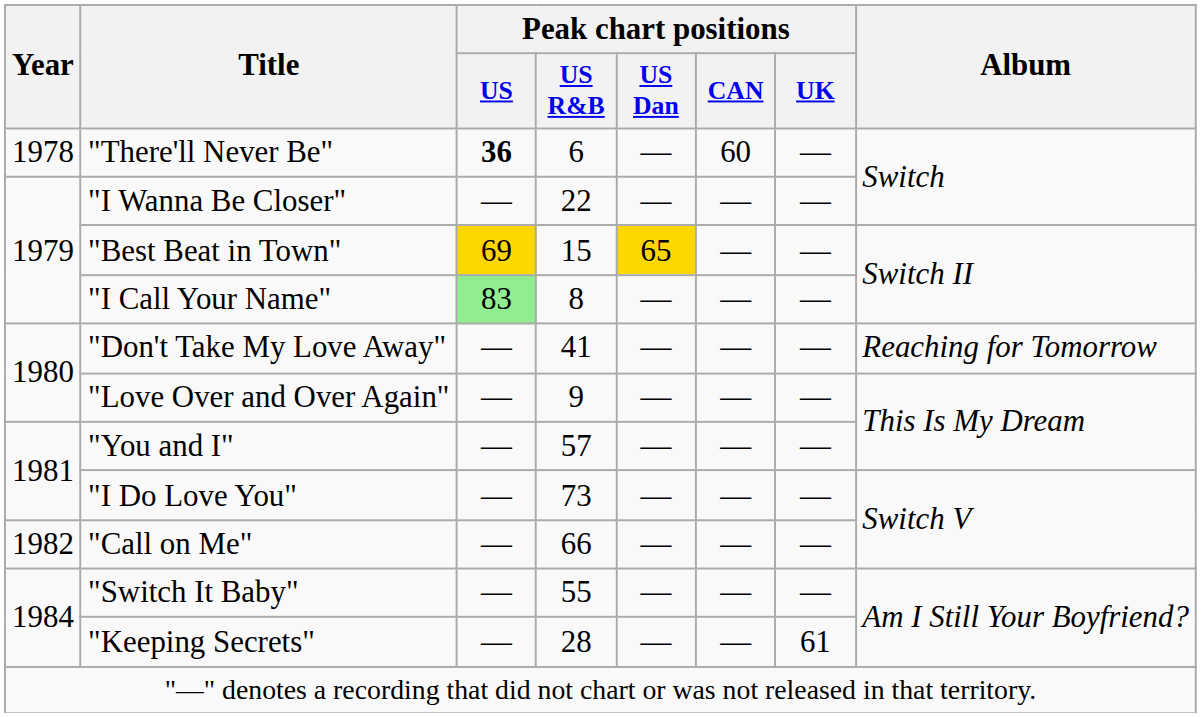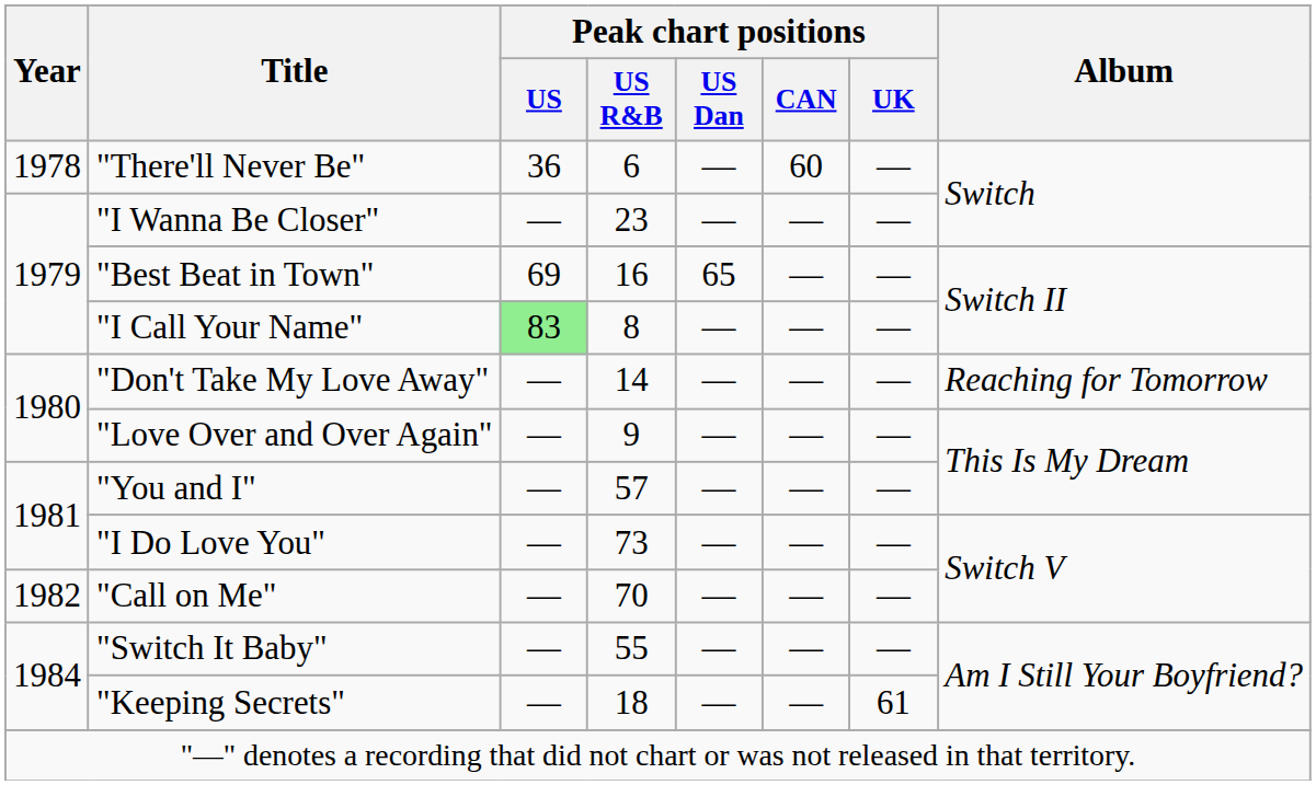"There'll Never Be" | Peak chart positions / US: bold -> normal
"I Wanna Be Closer" | Peak chart positions / US R&B: 22 -> 23
"Best Beat in Town" | Peak chart positions / US: gold background -> no background
"Best Beat in Town" | Peak chart positions / US R&B: 15 -> 16
"Best Beat in Town" | Peak chart positions / US Dan: gold background -> no background
"Don't Take My Love Away" | Peak chart positions / US R&B: 41 -> 14
"Call on Me" | Peak chart positions / US R&B: 66 -> 70
"Keeping Secrets" | Peak chart positions / US R&B: 28 -> 18
